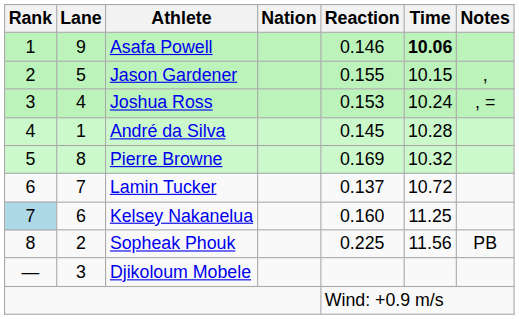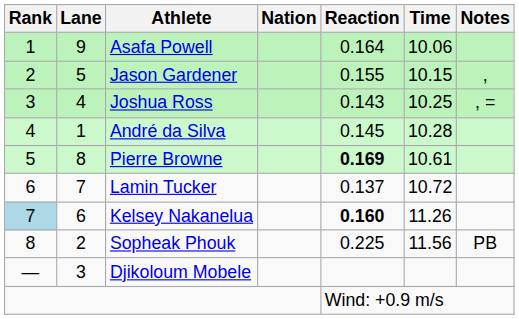Asafa Powell | Reaction: 0.146 -> 0.164
Asafa Powell | Time: bold -> normal
Joshua Ross | Reaction: 0.153 -> 0.143
Joshua Ross | Time: 10.24 -> 10.25
Pierre Browne | Reaction: normal -> bold
Pierre Browne | Time: 10.32 -> 10.61
Kelsey Nakanelua | Reaction: normal -> bold
Kelsey Nakanelua | Time: 11.25 -> 11.26
